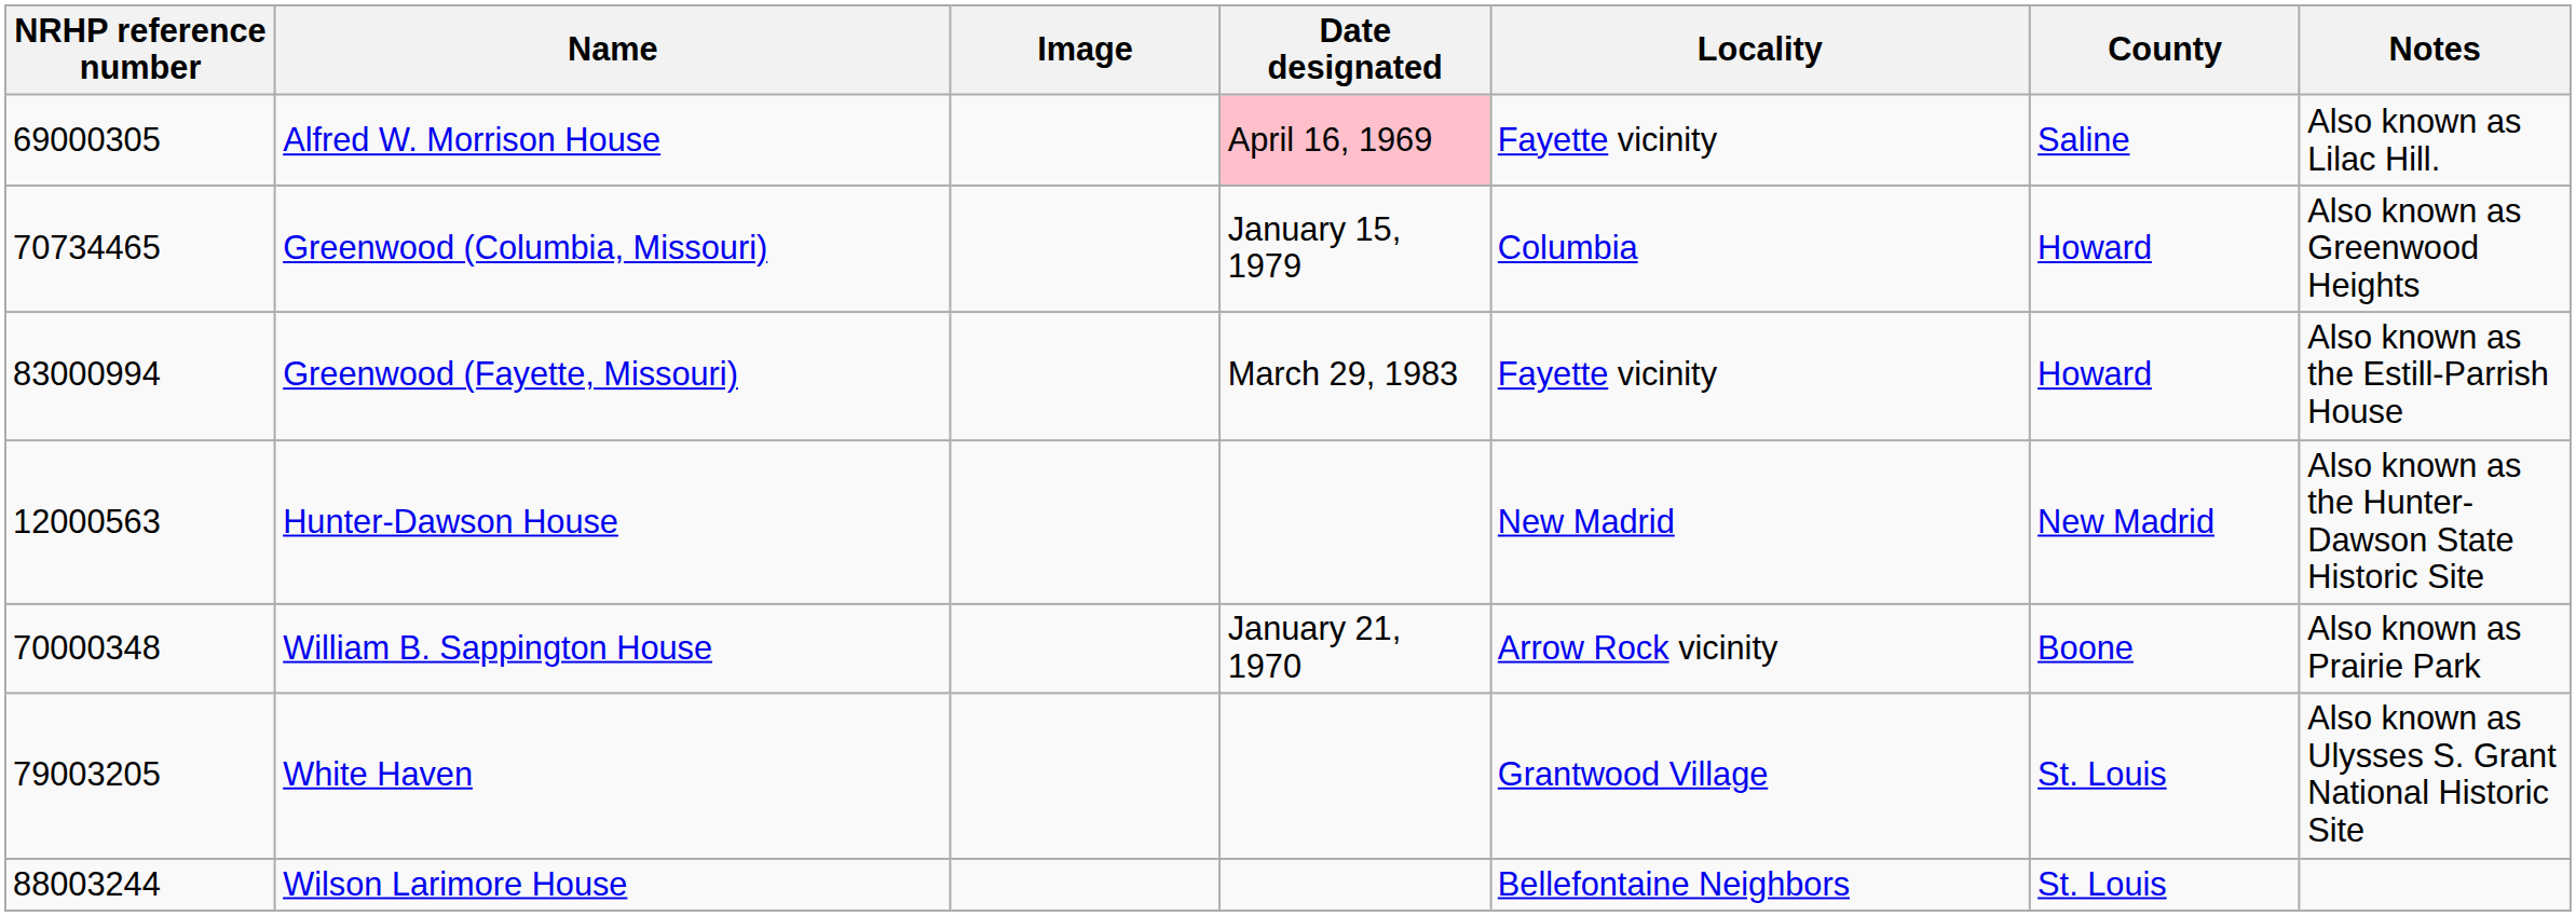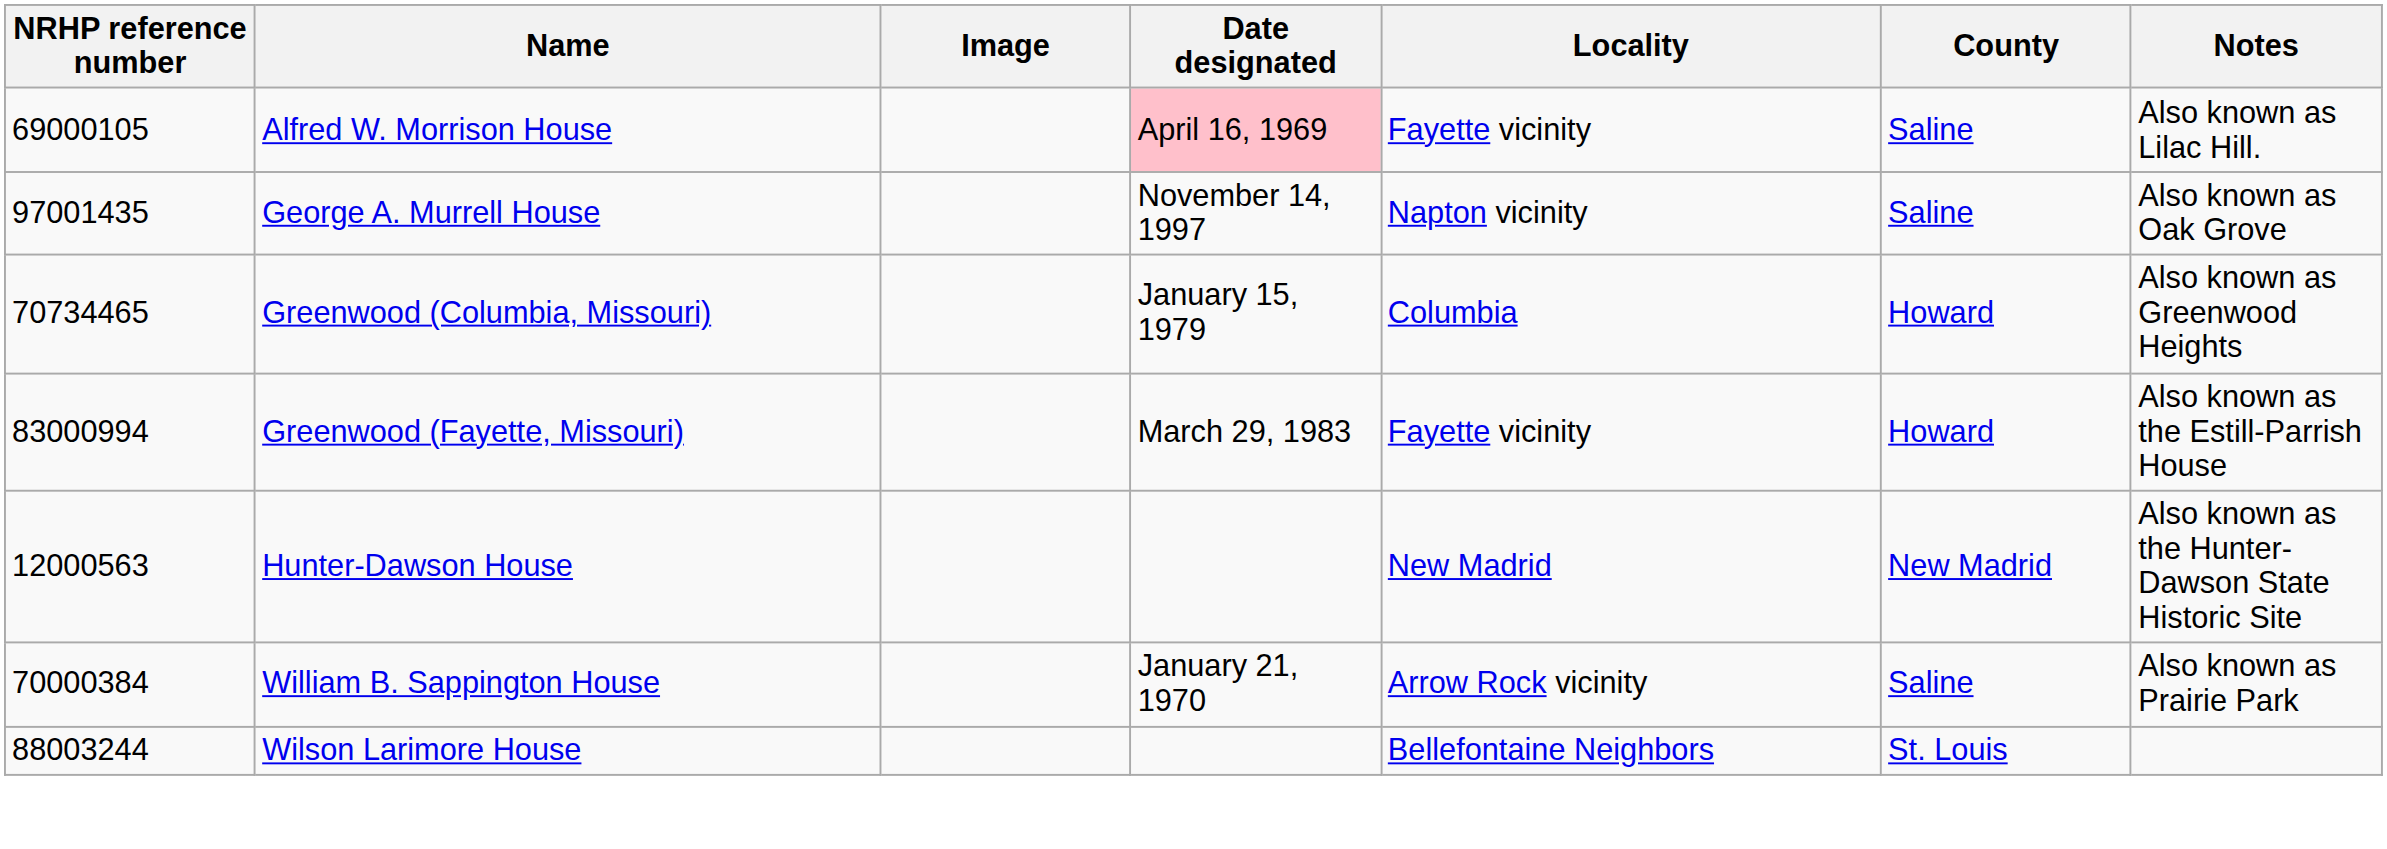Alfred W. Morrison House | NRHP reference number: 69000305 -> 69000105
+ row: 97001435 | George A. Murrell House | November 14, 1997 | Napton vicinity | Saline | Also known as Oak Grove
William B. Sappington House | NRHP reference number: 70000348 -> 70000384
William B. Sappington House | County: Boone -> Saline
- row: 79003205 | White Haven | Grantwood Village | St. Louis | Also known as Ulysses S. Grant National Historic Site
